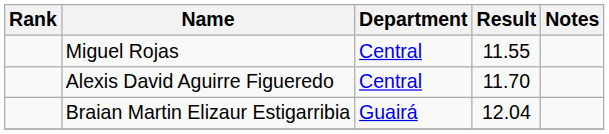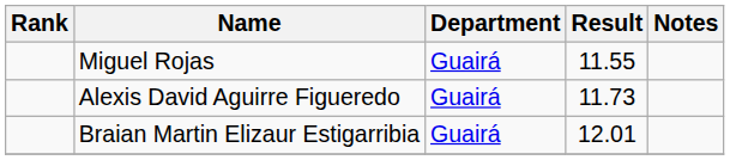Miguel Rojas | Department: Central -> Guairá
Alexis David Aguirre Figueredo | Department: Central -> Guairá
Alexis David Aguirre Figueredo | Result: 11.70 -> 11.73
Braian Martin Elizaur Estigarribia | Result: 12.04 -> 12.01
